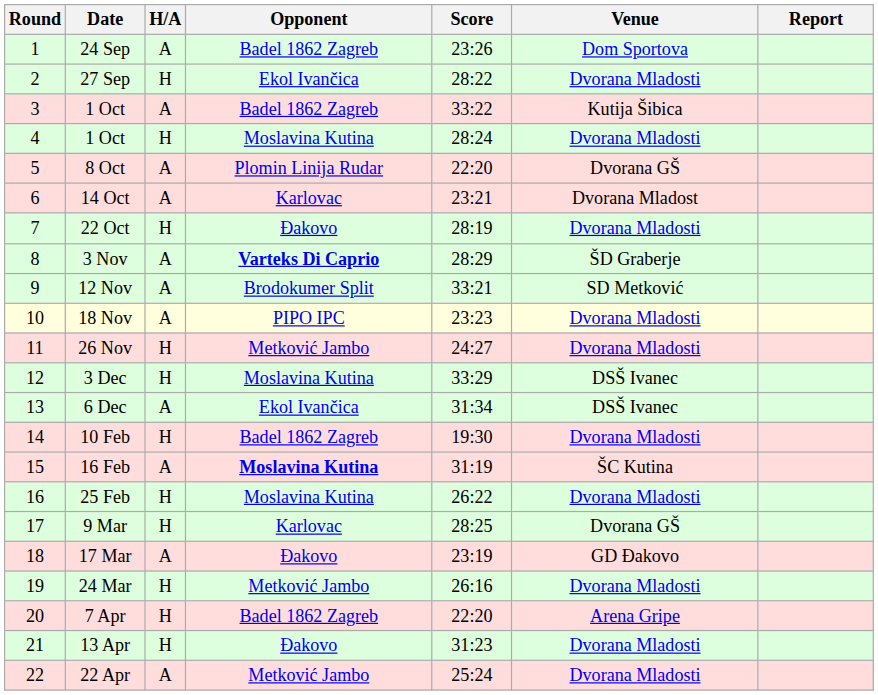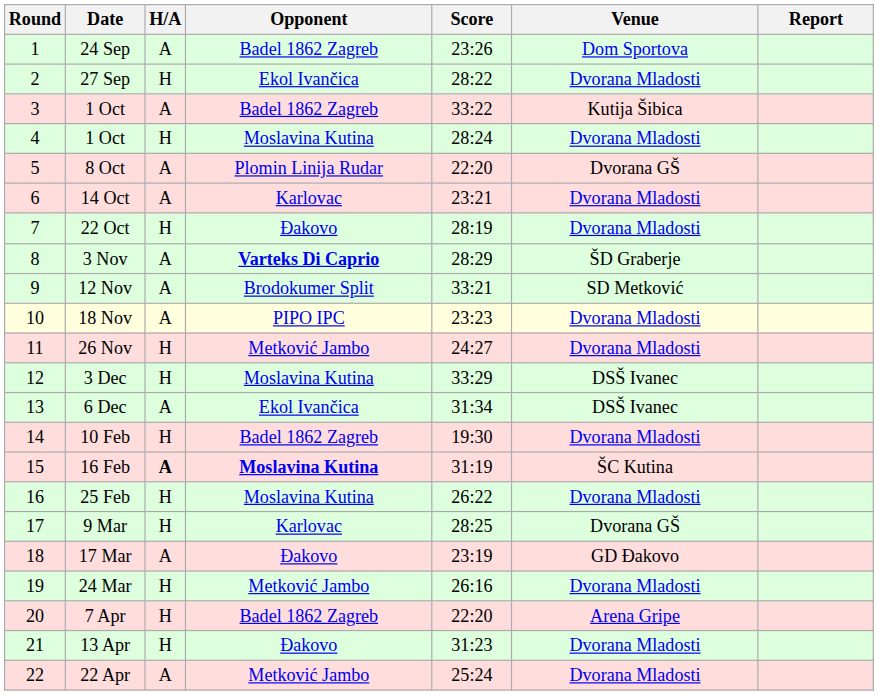14 Oct | Venue: Dvorana Mladost -> Dvorana Mladosti
16 Feb | H/A: normal -> bold
